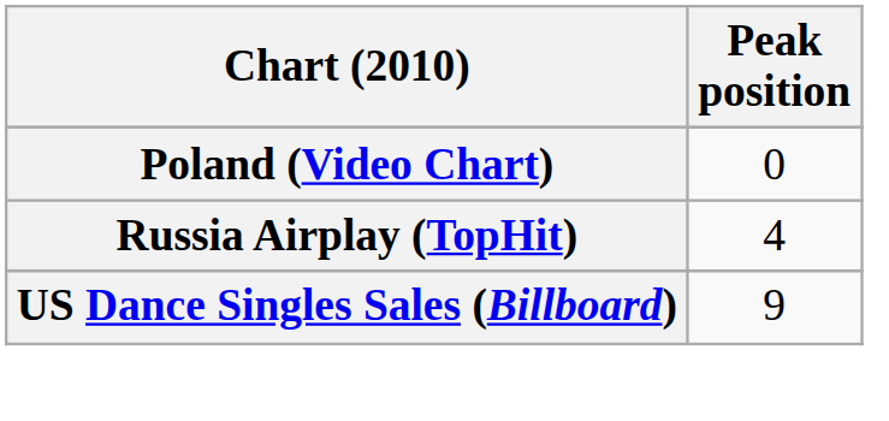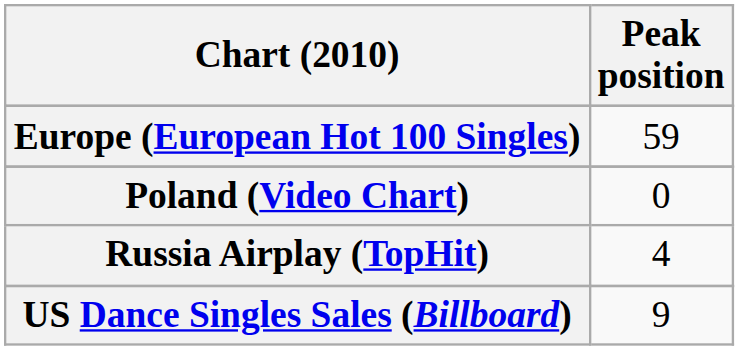+ row: Europe (European Hot 100 Singles) | 59
